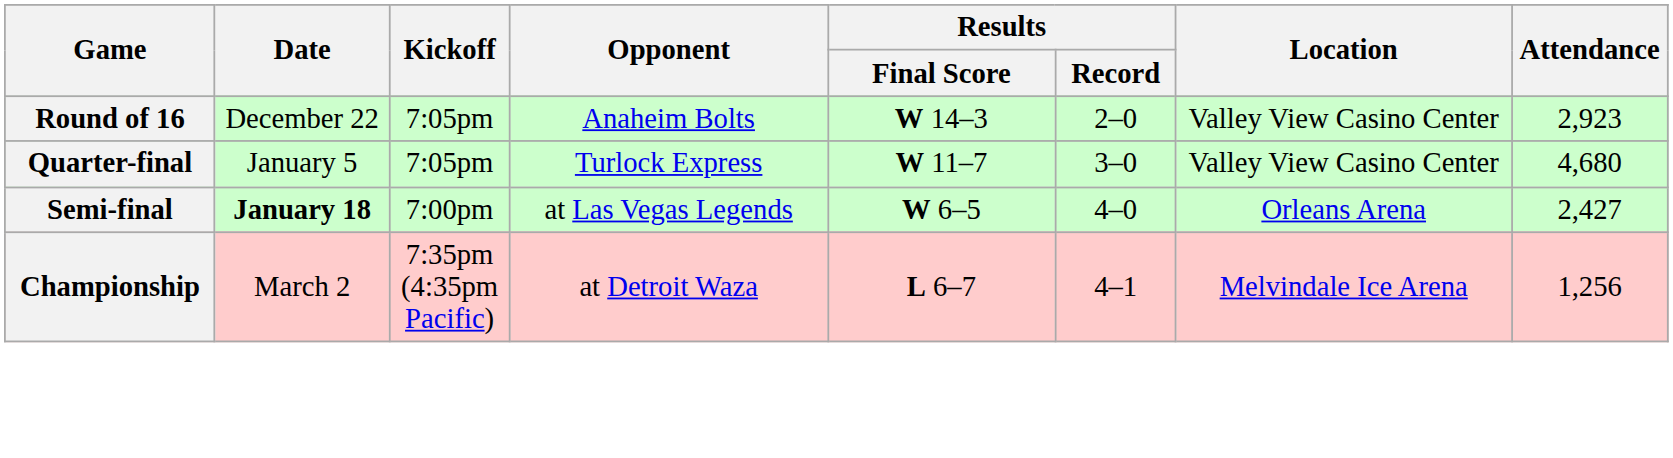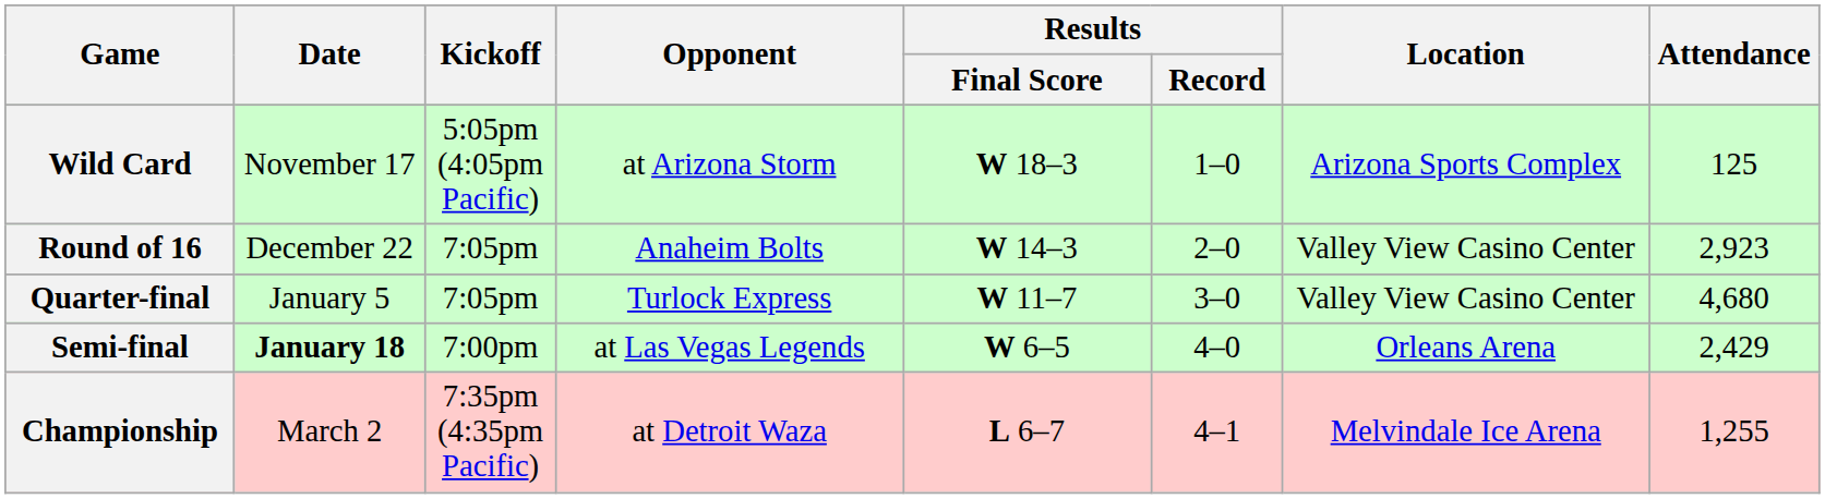+ row: Wild Card | November 17 | 5:05pm (4:05pm Pacific) | at Arizona Storm | W 18–3 | 1–0 | Arizona Sports Complex | 125
Semi-final | Attendance: 2,427 -> 2,429
Championship | Attendance: 1,256 -> 1,255
